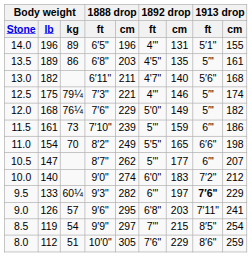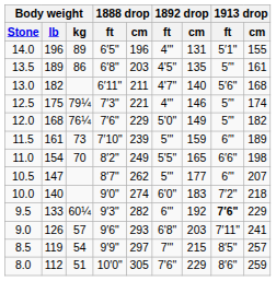11.5 | 1913 drop / cm: 186 -> 189
10.0 | 1913 drop / cm: 212 -> 218
9.5 | 1892 drop / cm: 197 -> 192
9.0 | 1888 drop / cm: 295 -> 293
8.5 | 1913 drop / cm: 254 -> 257
